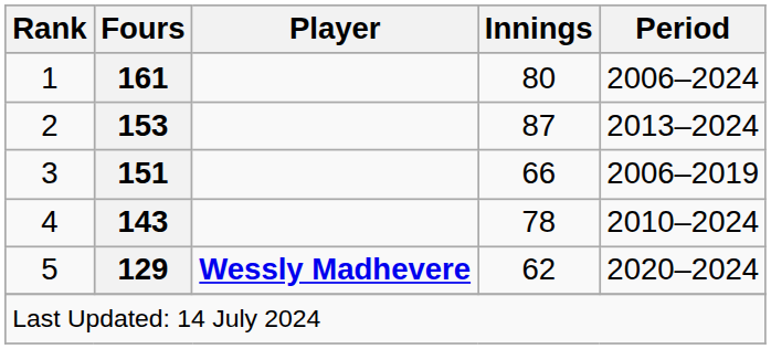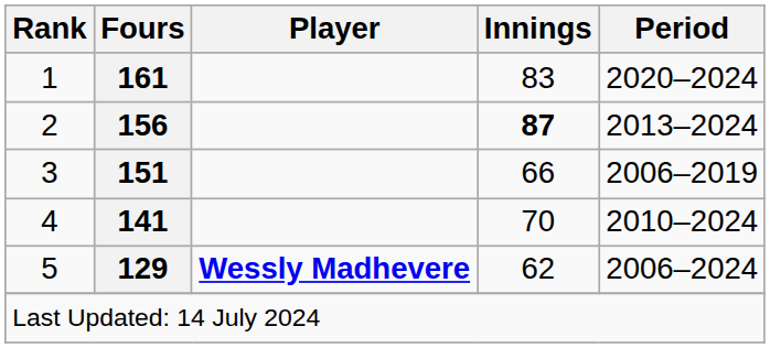1 | Innings: 80 -> 83
1 | Period: 2006–2024 -> 2020–2024
2 | Fours: 153 -> 156
2 | Innings: normal -> bold
4 | Fours: 143 -> 141
4 | Innings: 78 -> 70
5 | Period: 2020–2024 -> 2006–2024
